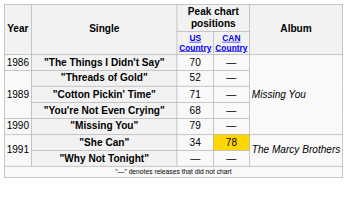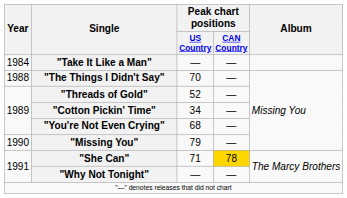+ row: 1984 | "Take It Like a Man" | — | —
"The Things I Didn't Say" | Year: 1986 -> 1988
"Cotton Pickin' Time" | Peak chart positions / US Country: 71 -> 34
"She Can" | Peak chart positions / US Country: 34 -> 71
